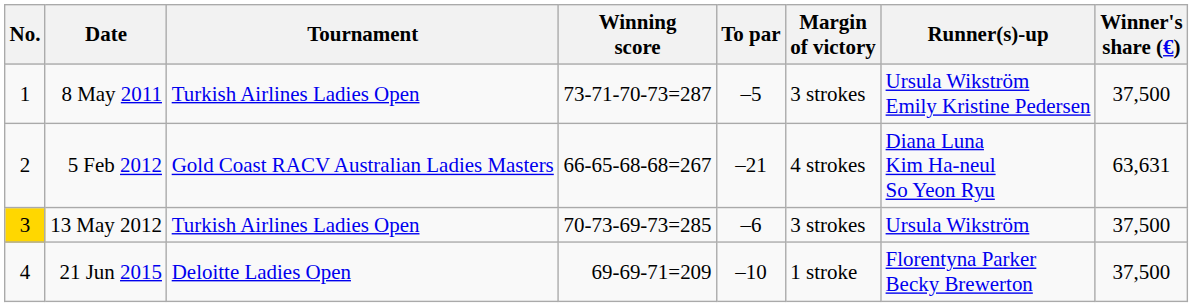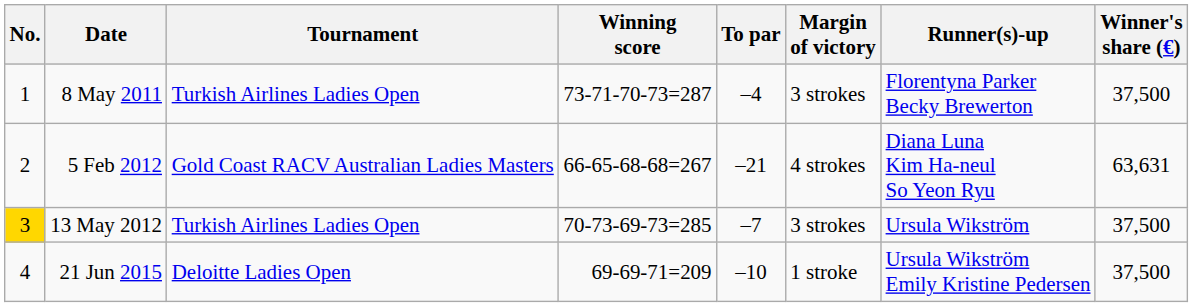8 May 2011 | To par: –5 -> –4
8 May 2011 | Runner(s)-up: Ursula Wikström Emily Kristine Pedersen -> Florentyna Parker Becky Brewerton
13 May 2012 | To par: –6 -> –7
21 Jun 2015 | Runner(s)-up: Florentyna Parker Becky Brewerton -> Ursula Wikström Emily Kristine Pedersen
